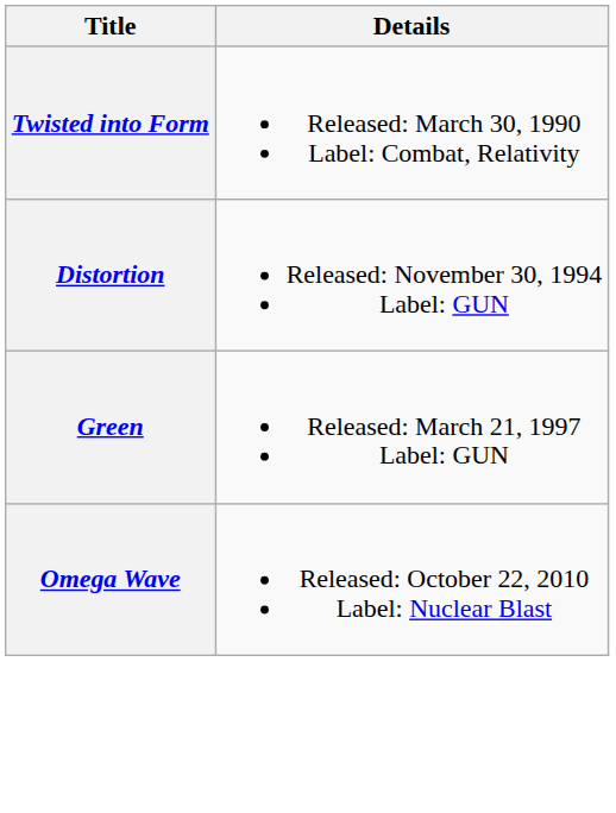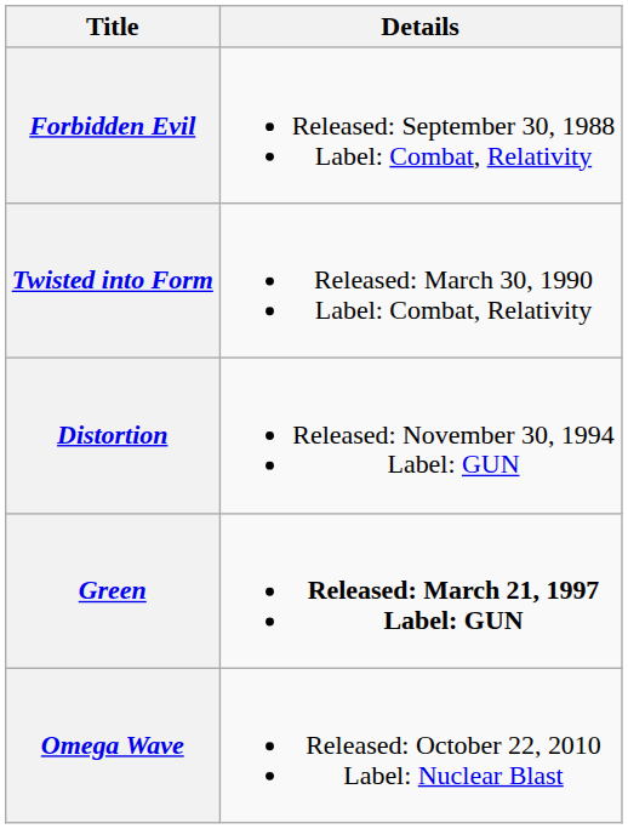+ row: Forbidden Evil | Released: September 30, 1988 Label: Combat, Relativity
Green | Details: normal -> bold
